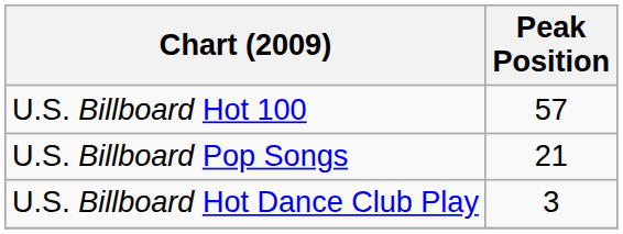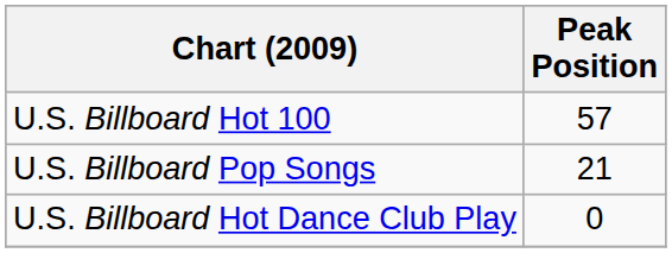U.S. Billboard Hot Dance Club Play | Peak Position: 3 -> 0
